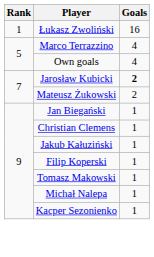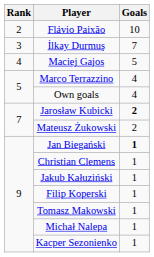- row: 1 | Łukasz Zwoliński | 16
+ row: 2 | Flávio Paixão | 10
+ row: 3 | İlkay Durmuş | 7
+ row: 4 | Maciej Gajos | 5
Jan Biegański | Goals: normal -> bold
